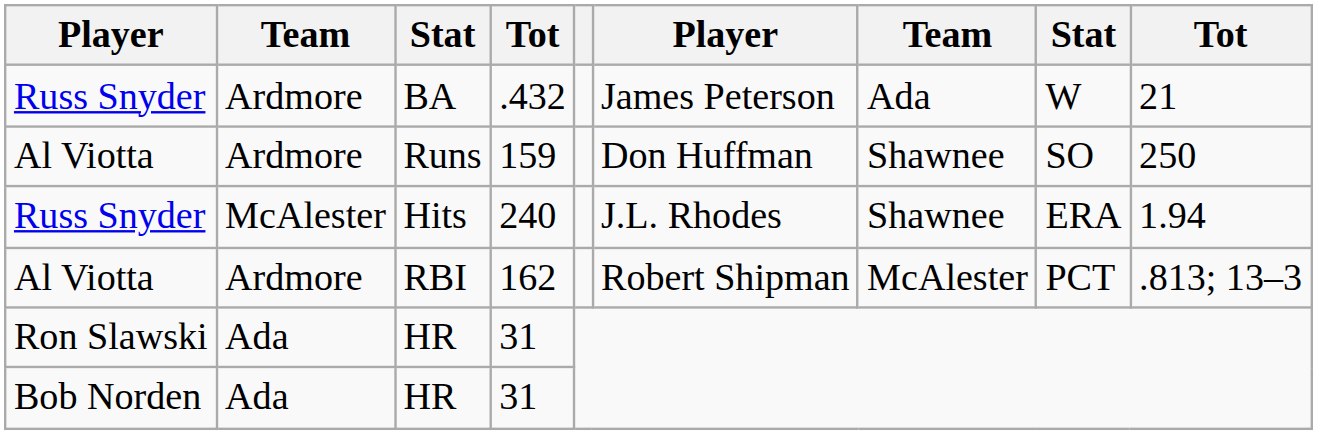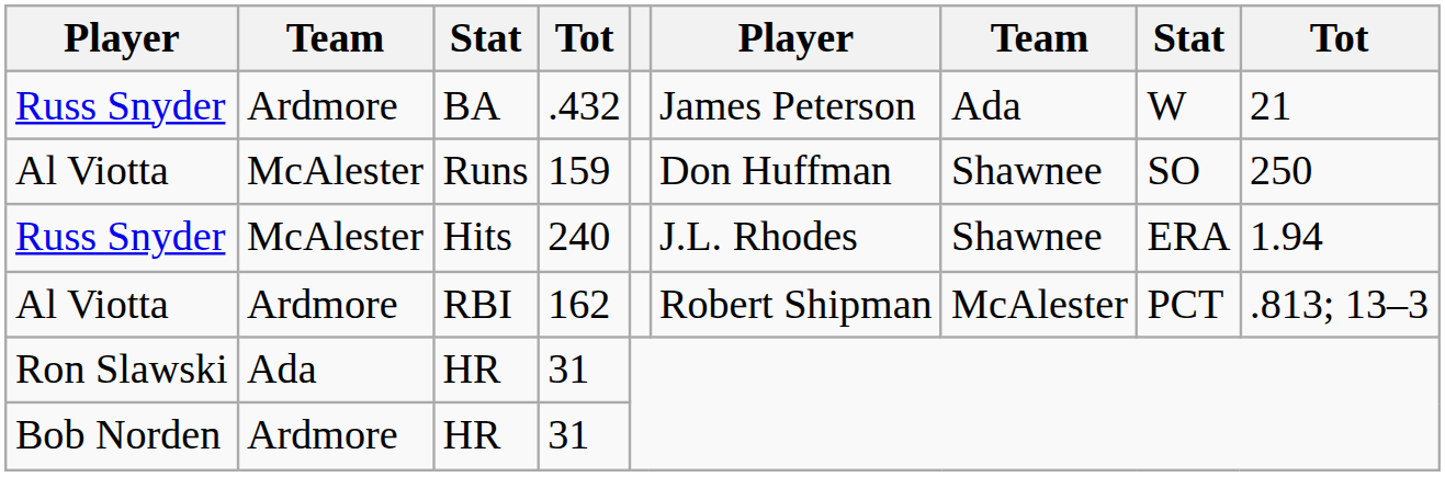Runs | column 2: Ardmore -> McAlester
Bob Norden / HR | column 2: Ada -> Ardmore
